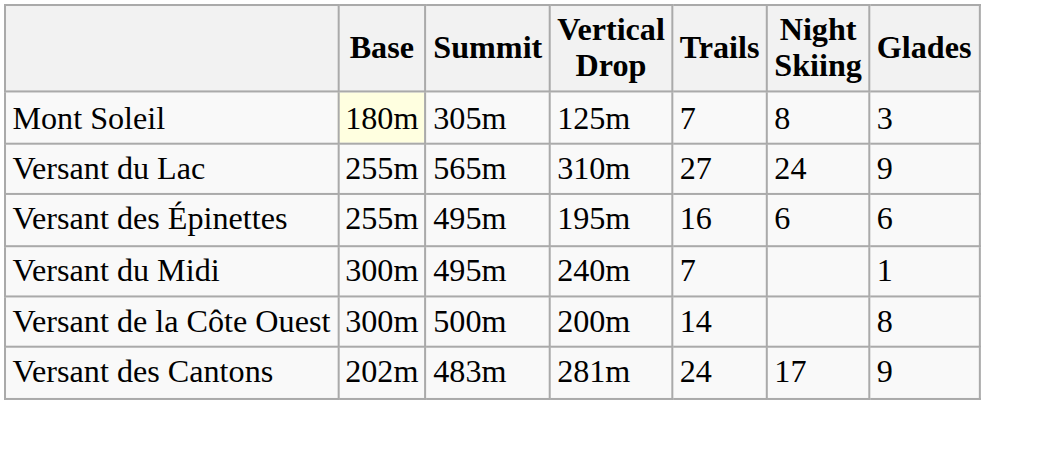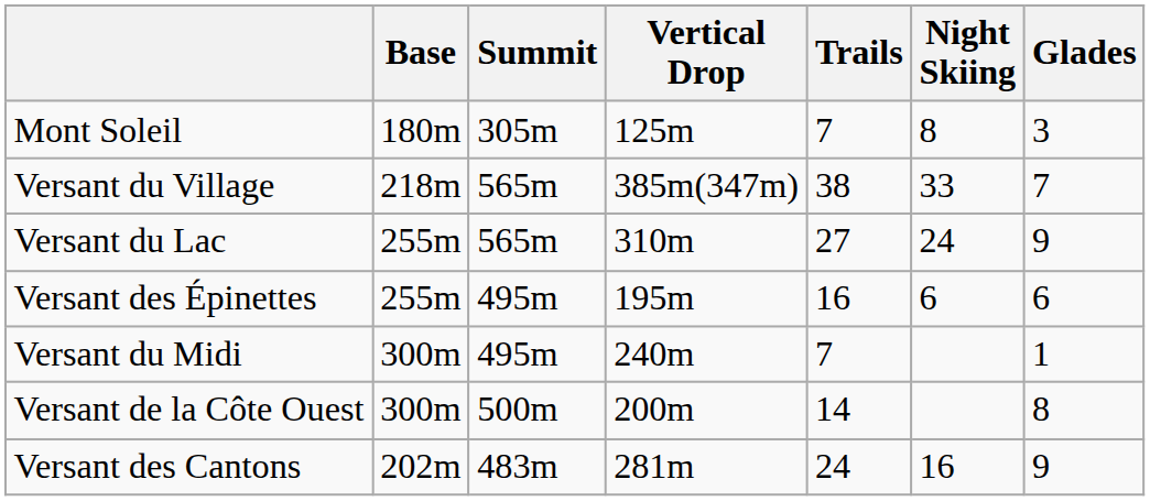Mont Soleil | Base: lightyellow background -> no background
+ row: Versant du Village | 218m | 565m | 385m(347m) | 38 | 33 | 7
Versant des Cantons | Night Skiing: 17 -> 16
